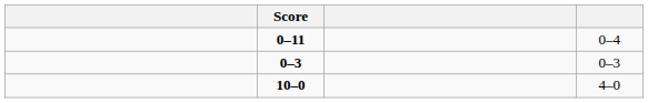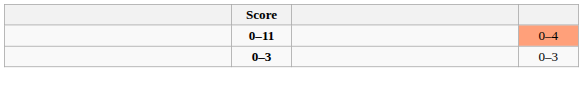0–11 | column 4: no background -> lightsalmon background
- row: 10–0 | 4–0
